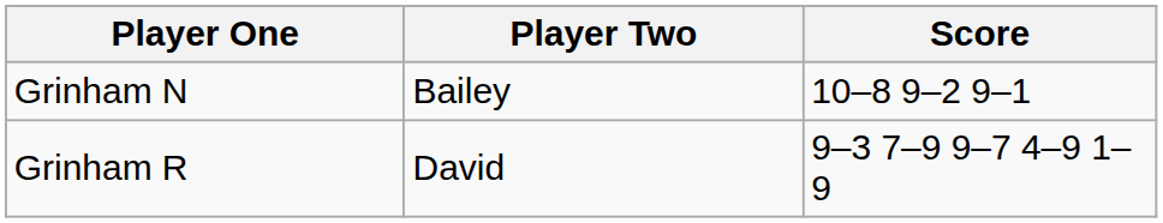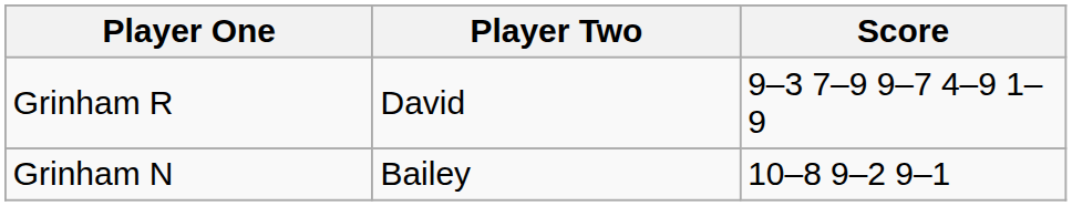rows swapped: Grinham R <-> Grinham N
